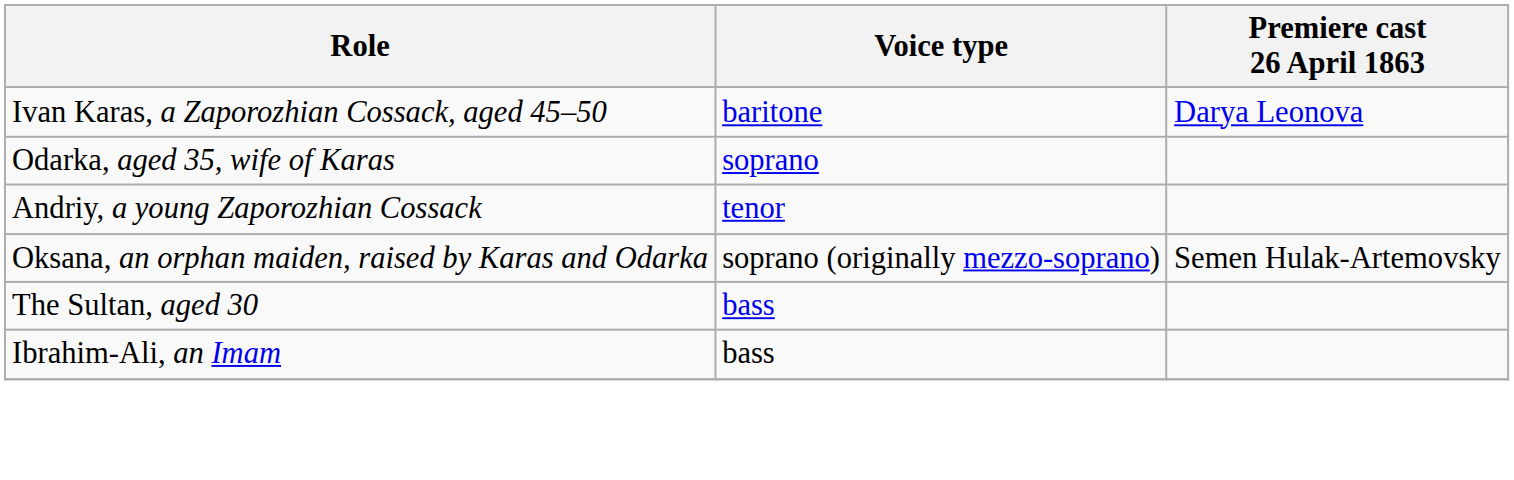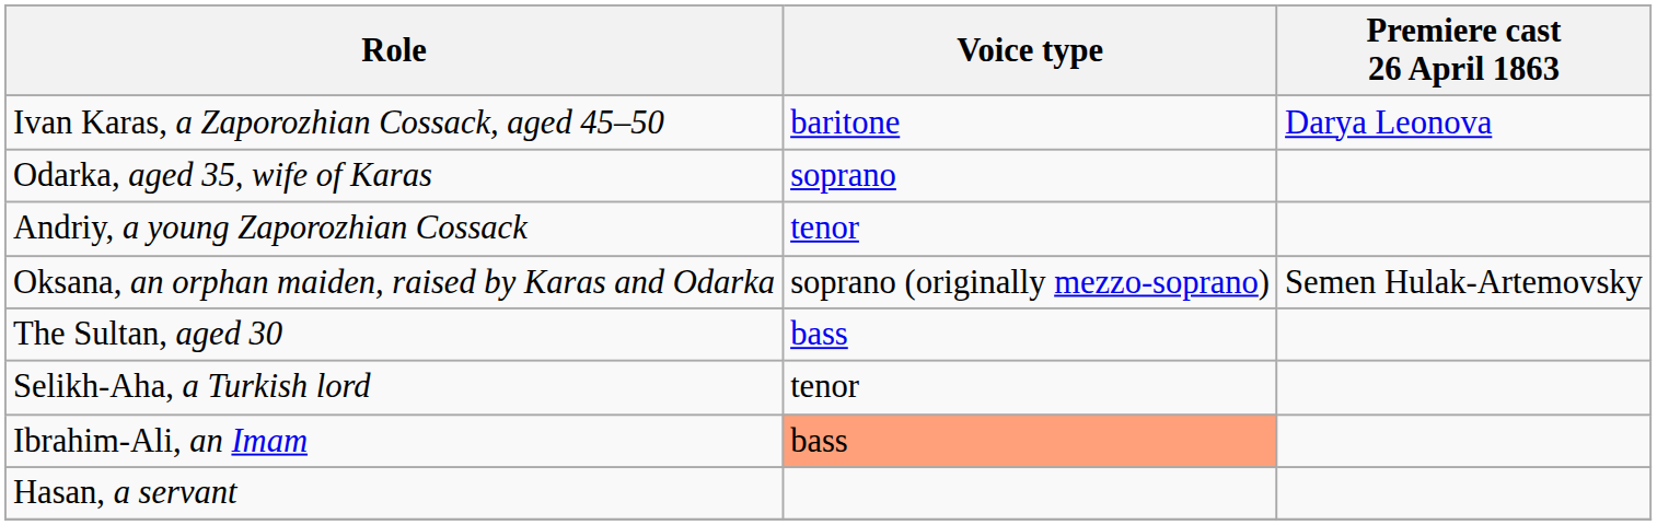+ row: Selikh-Aha, a Turkish lord | tenor
Ibrahim-Ali, an Imam | Voice type: no background -> lightsalmon background
+ row: Hasan, a servant
